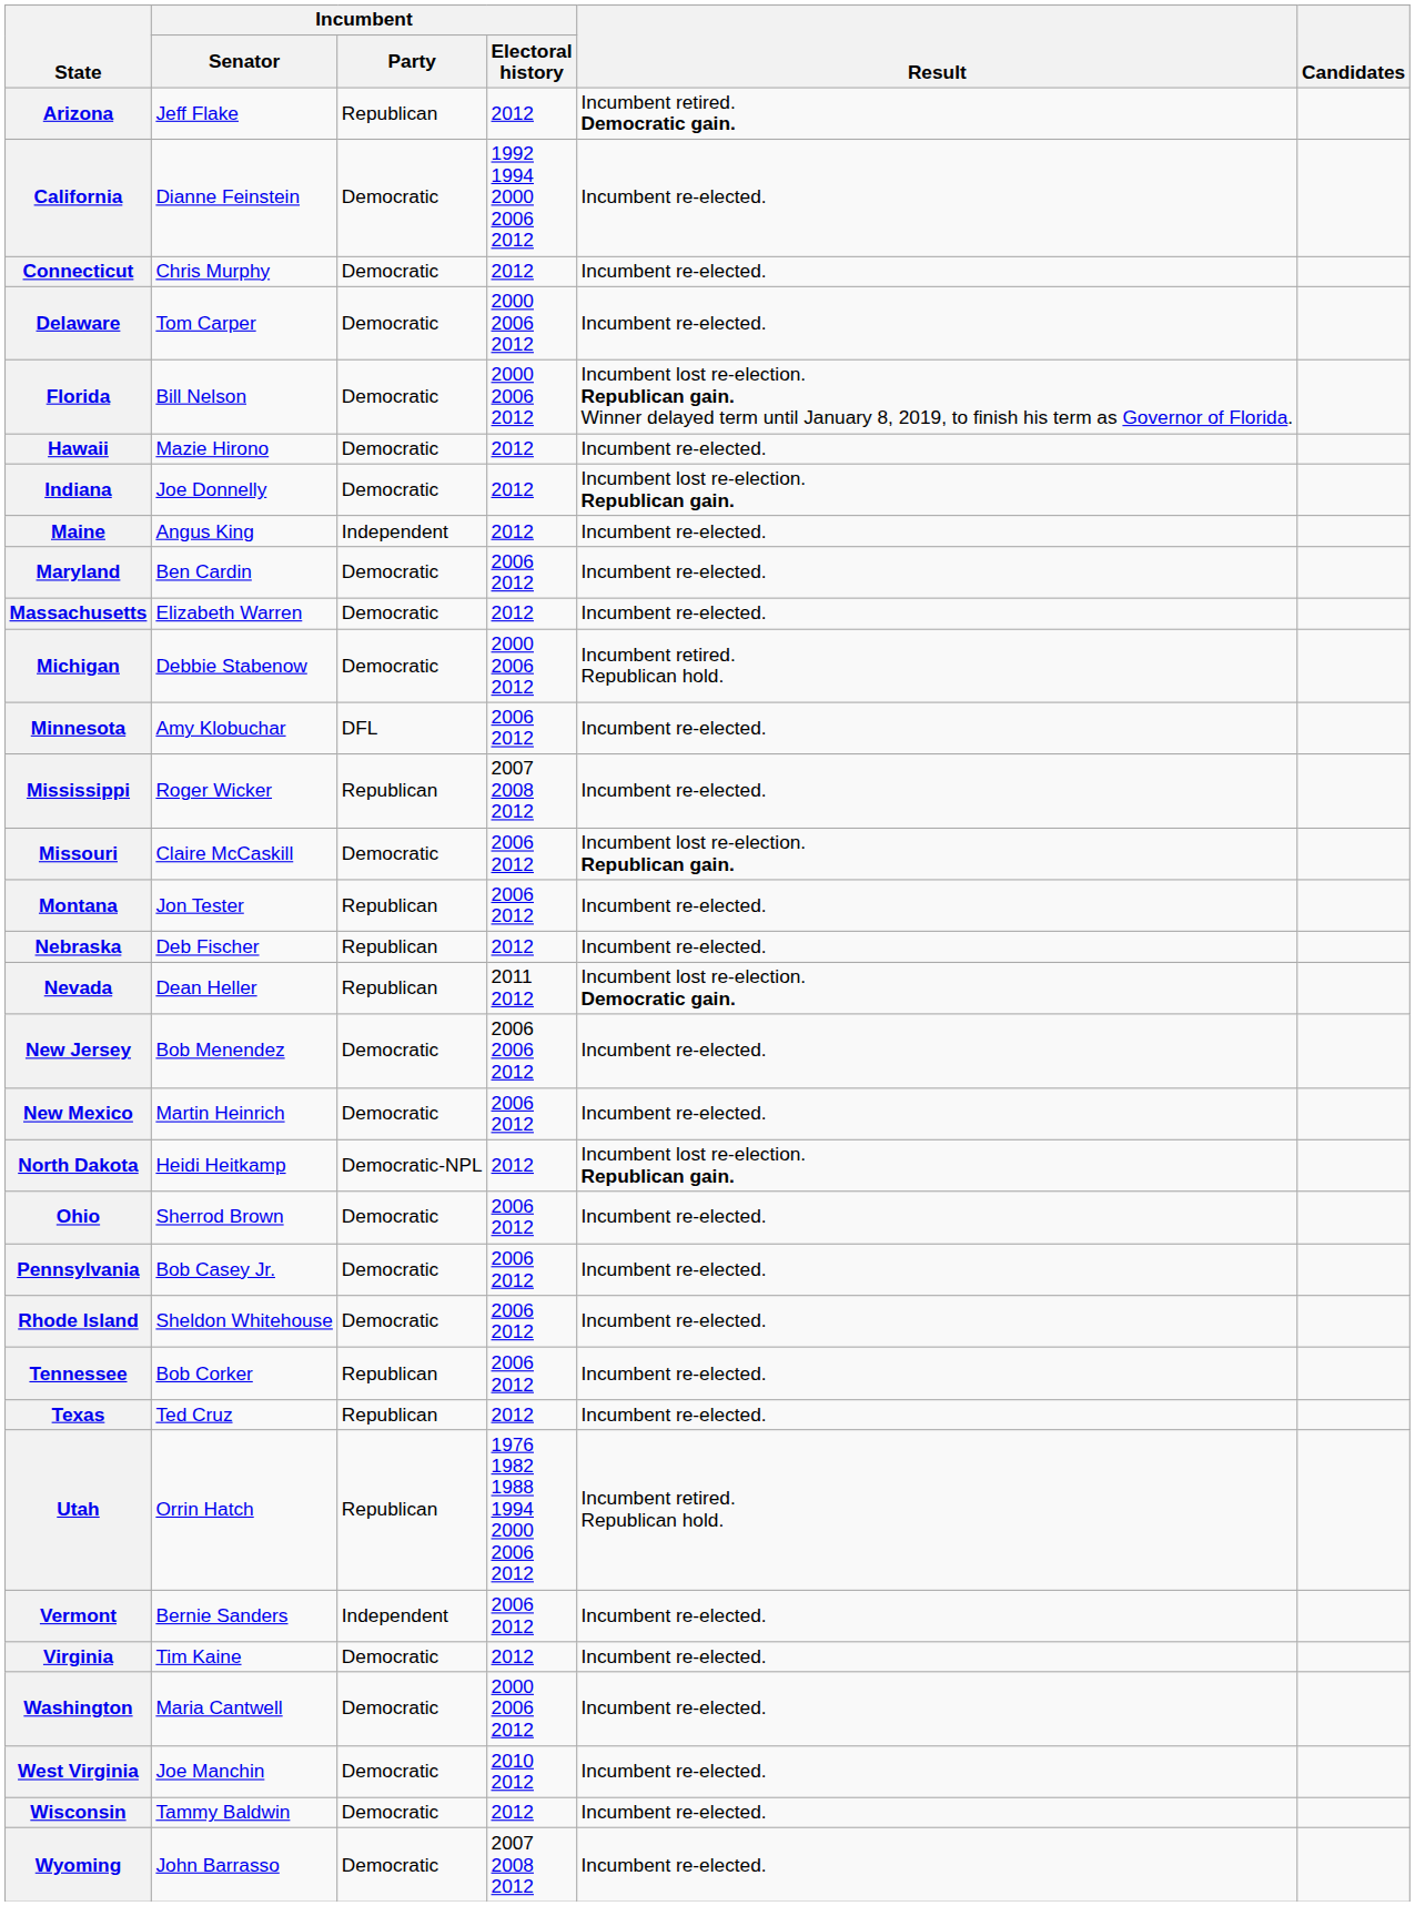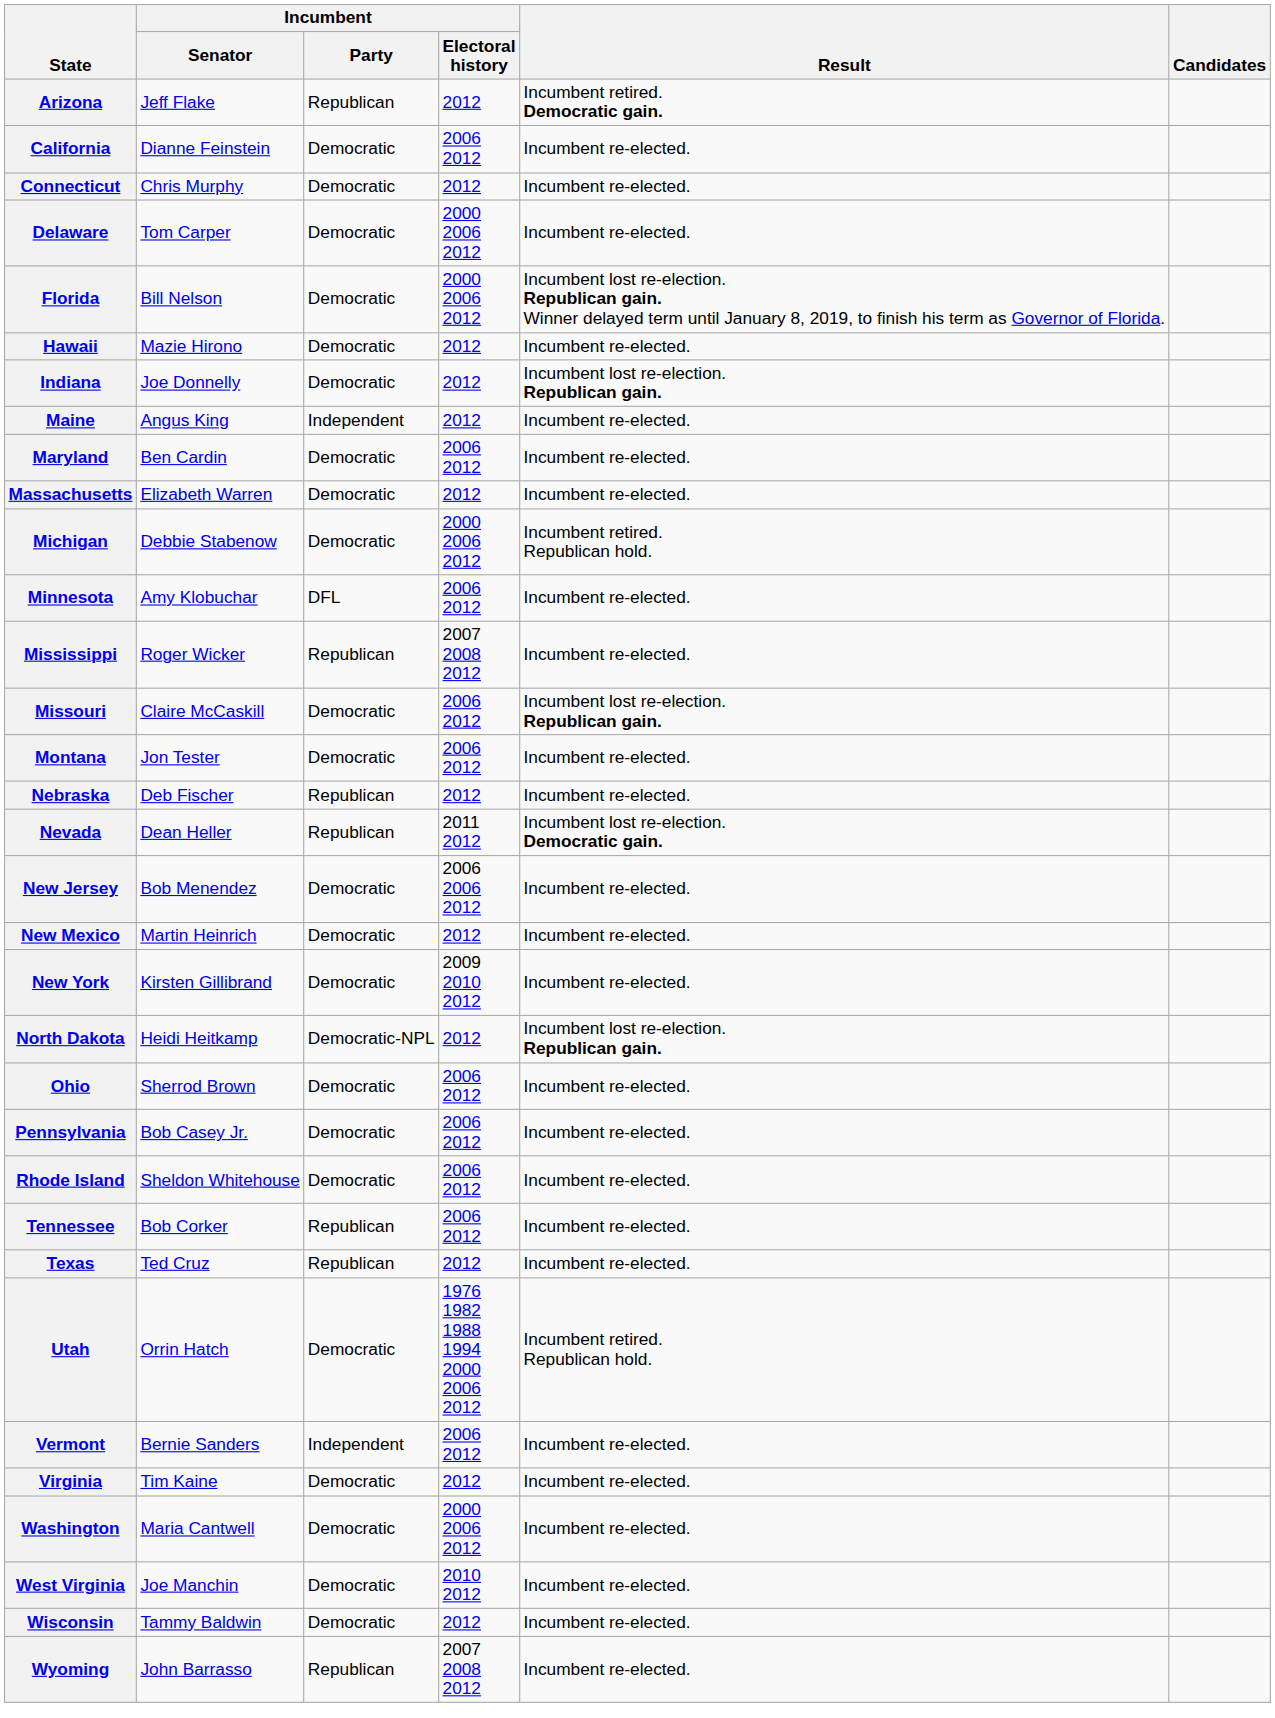California | Incumbent / Electoral history: 1992 1994 2000 2006 2012 -> 2006 2012
Montana | Incumbent / Party: Republican -> Democratic
New Mexico | Incumbent / Electoral history: 2006 2012 -> 2012
+ row: New York | Kirsten Gillibrand | Democratic | 2009 2010 2012 | Incumbent re-elected.
Utah | Incumbent / Party: Republican -> Democratic
Wyoming | Incumbent / Party: Democratic -> Republican
